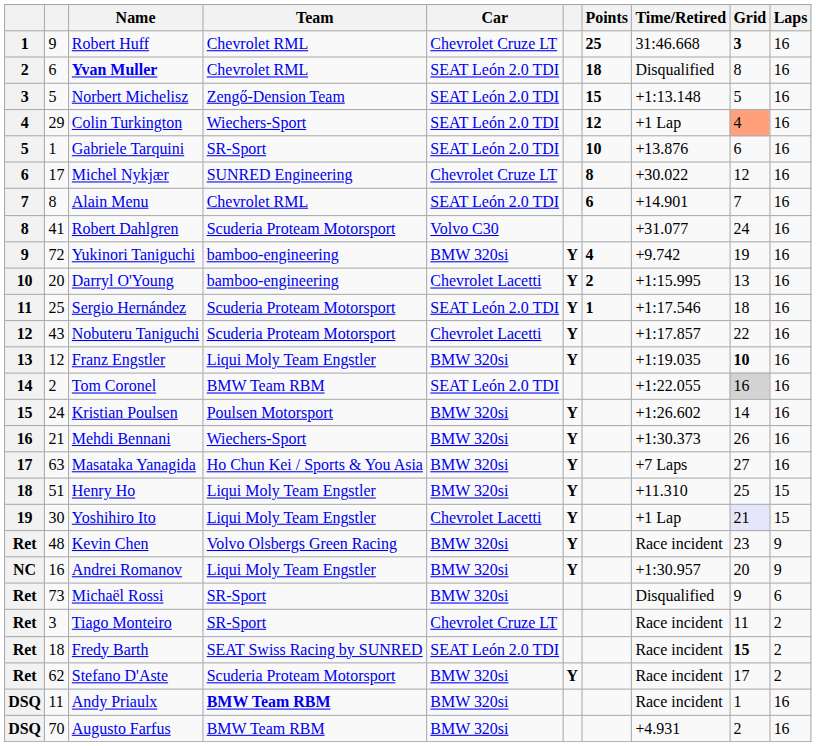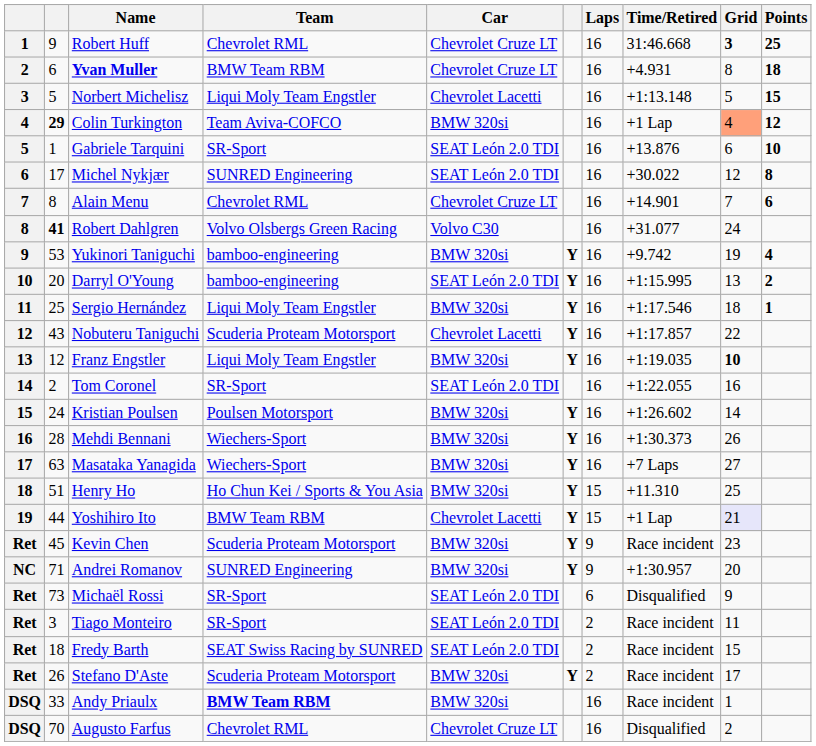columns swapped: Laps <-> Points
Yvan Muller | Team: Chevrolet RML -> BMW Team RBM
Yvan Muller | Car: SEAT León 2.0 TDI -> Chevrolet Cruze LT
Yvan Muller | Time/Retired: Disqualified -> +4.931
Norbert Michelisz | Team: Zengő-Dension Team -> Liqui Moly Team Engstler
Norbert Michelisz | Car: SEAT León 2.0 TDI -> Chevrolet Lacetti
Colin Turkington | column 2: normal -> bold
Colin Turkington | Team: Wiechers-Sport -> Team Aviva-COFCO
Colin Turkington | Car: SEAT León 2.0 TDI -> BMW 320si
Michel Nykjær | Car: Chevrolet Cruze LT -> SEAT León 2.0 TDI
Alain Menu | Car: SEAT León 2.0 TDI -> Chevrolet Cruze LT
Robert Dahlgren | column 2: normal -> bold
Robert Dahlgren | Team: Scuderia Proteam Motorsport -> Volvo Olsbergs Green Racing
Yukinori Taniguchi | column 2: 72 -> 53
Darryl O'Young | Car: Chevrolet Lacetti -> SEAT León 2.0 TDI
Sergio Hernández | Team: Scuderia Proteam Motorsport -> Liqui Moly Team Engstler
Sergio Hernández | Car: SEAT León 2.0 TDI -> BMW 320si
Tom Coronel | Team: BMW Team RBM -> SR-Sport
Tom Coronel | Grid: lightgrey background -> no background
Mehdi Bennani | column 2: 21 -> 28
Masataka Yanagida | Team: Ho Chun Kei / Sports & You Asia -> Wiechers-Sport
Henry Ho | Team: Liqui Moly Team Engstler -> Ho Chun Kei / Sports & You Asia
Yoshihiro Ito | column 2: 30 -> 44
Yoshihiro Ito | Team: Liqui Moly Team Engstler -> BMW Team RBM
Kevin Chen | column 2: 48 -> 45
Kevin Chen | Team: Volvo Olsbergs Green Racing -> Scuderia Proteam Motorsport
Andrei Romanov | column 2: 16 -> 71
Andrei Romanov | Team: Liqui Moly Team Engstler -> SUNRED Engineering
Michaël Rossi | Car: BMW 320si -> SEAT León 2.0 TDI
Tiago Monteiro | Car: Chevrolet Cruze LT -> SEAT León 2.0 TDI
Fredy Barth | Grid: bold -> normal
Stefano D'Aste | column 2: 62 -> 26
Andy Priaulx | column 2: 11 -> 33
Augusto Farfus | Team: BMW Team RBM -> Chevrolet RML
Augusto Farfus | Car: BMW 320si -> Chevrolet Cruze LT
Augusto Farfus | Time/Retired: +4.931 -> Disqualified
